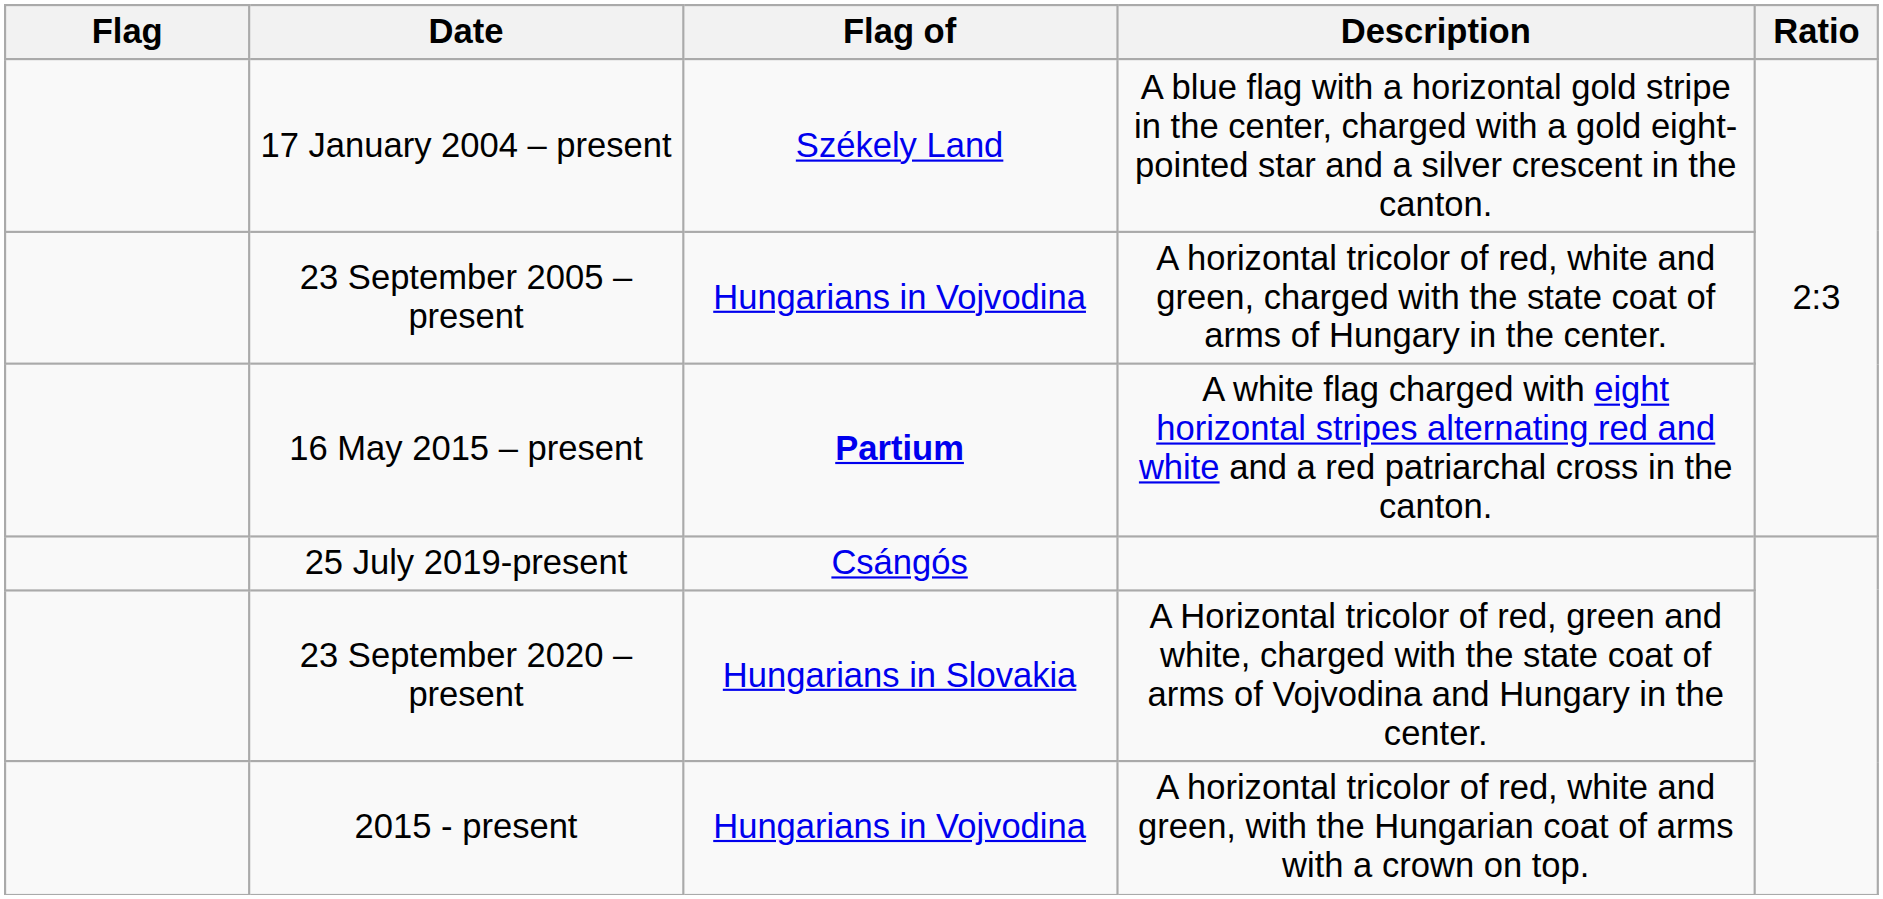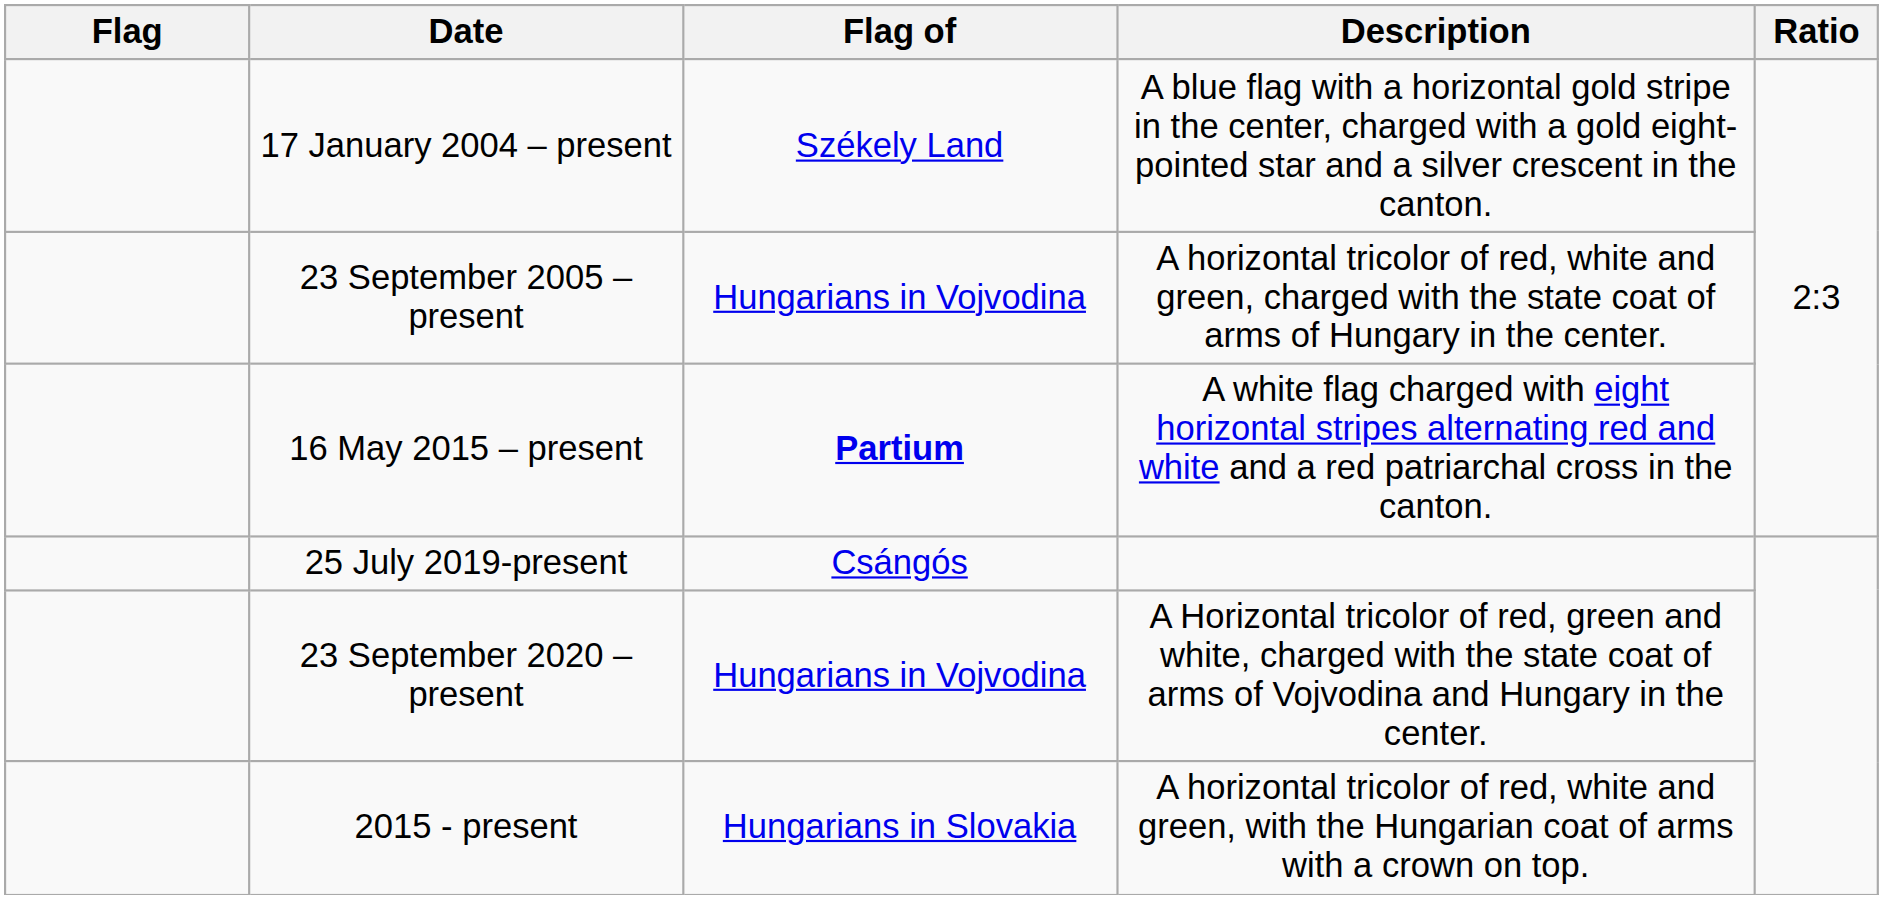23 September 2020 – present | Flag of: Hungarians in Slovakia -> Hungarians in Vojvodina
2015 - present | Flag of: Hungarians in Vojvodina -> Hungarians in Slovakia
